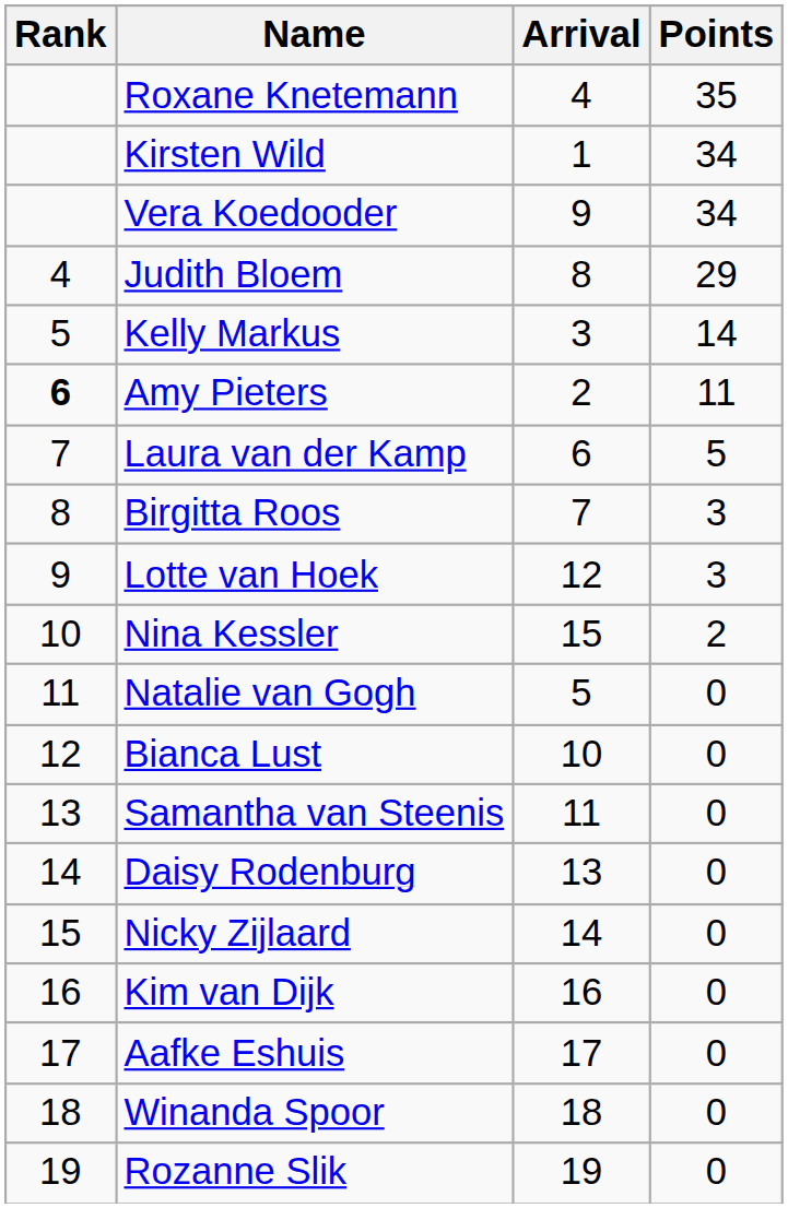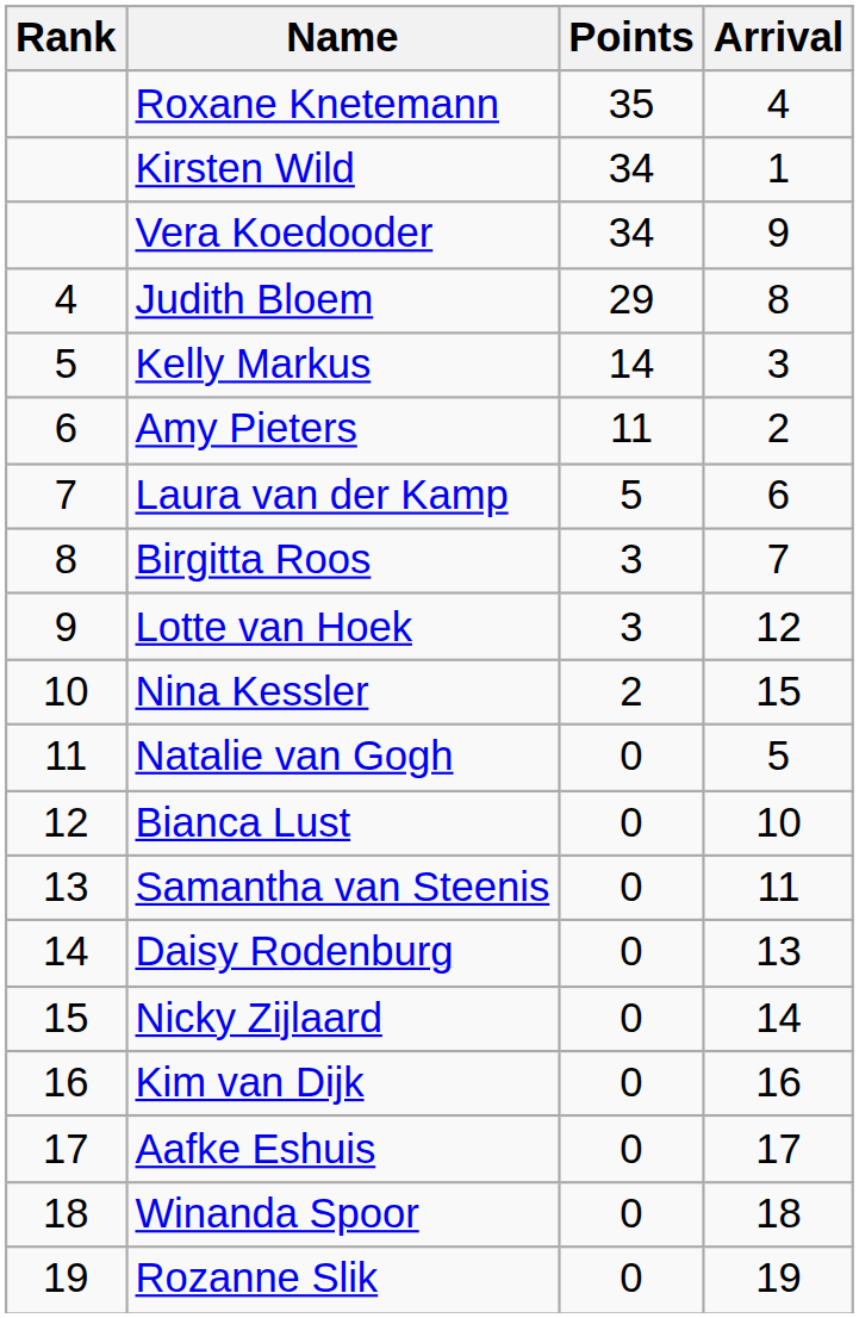columns swapped: Points <-> Arrival
Amy Pieters | Rank: bold -> normal
